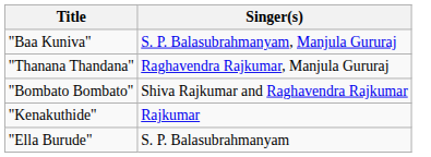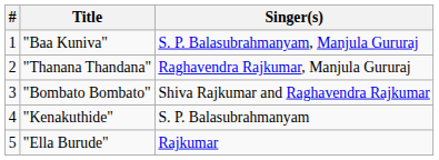+ column: # | 1 | 2 | 3 | 4 | 5
"Kenakuthide" | Singer(s): Rajkumar -> S. P. Balasubrahmanyam
"Ella Burude" | Singer(s): S. P. Balasubrahmanyam -> Rajkumar
